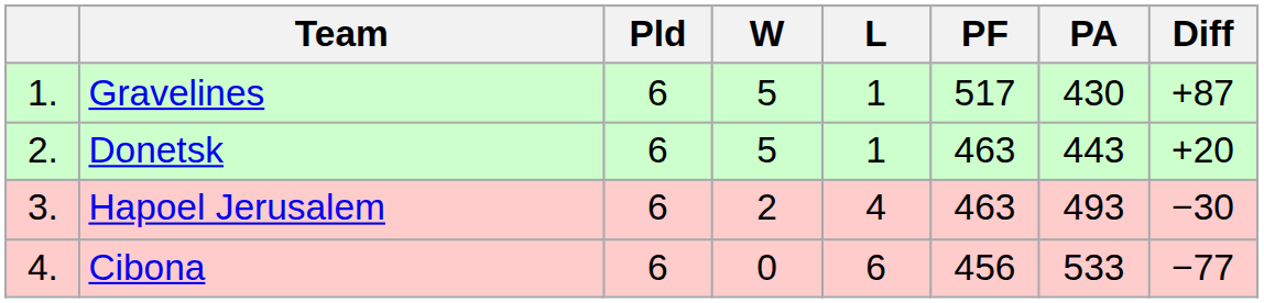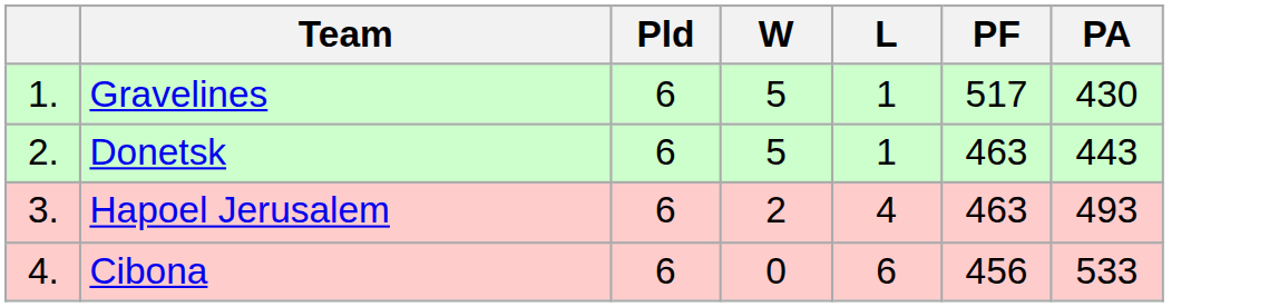- column: Diff | +87 | +20 | −30 | −77
